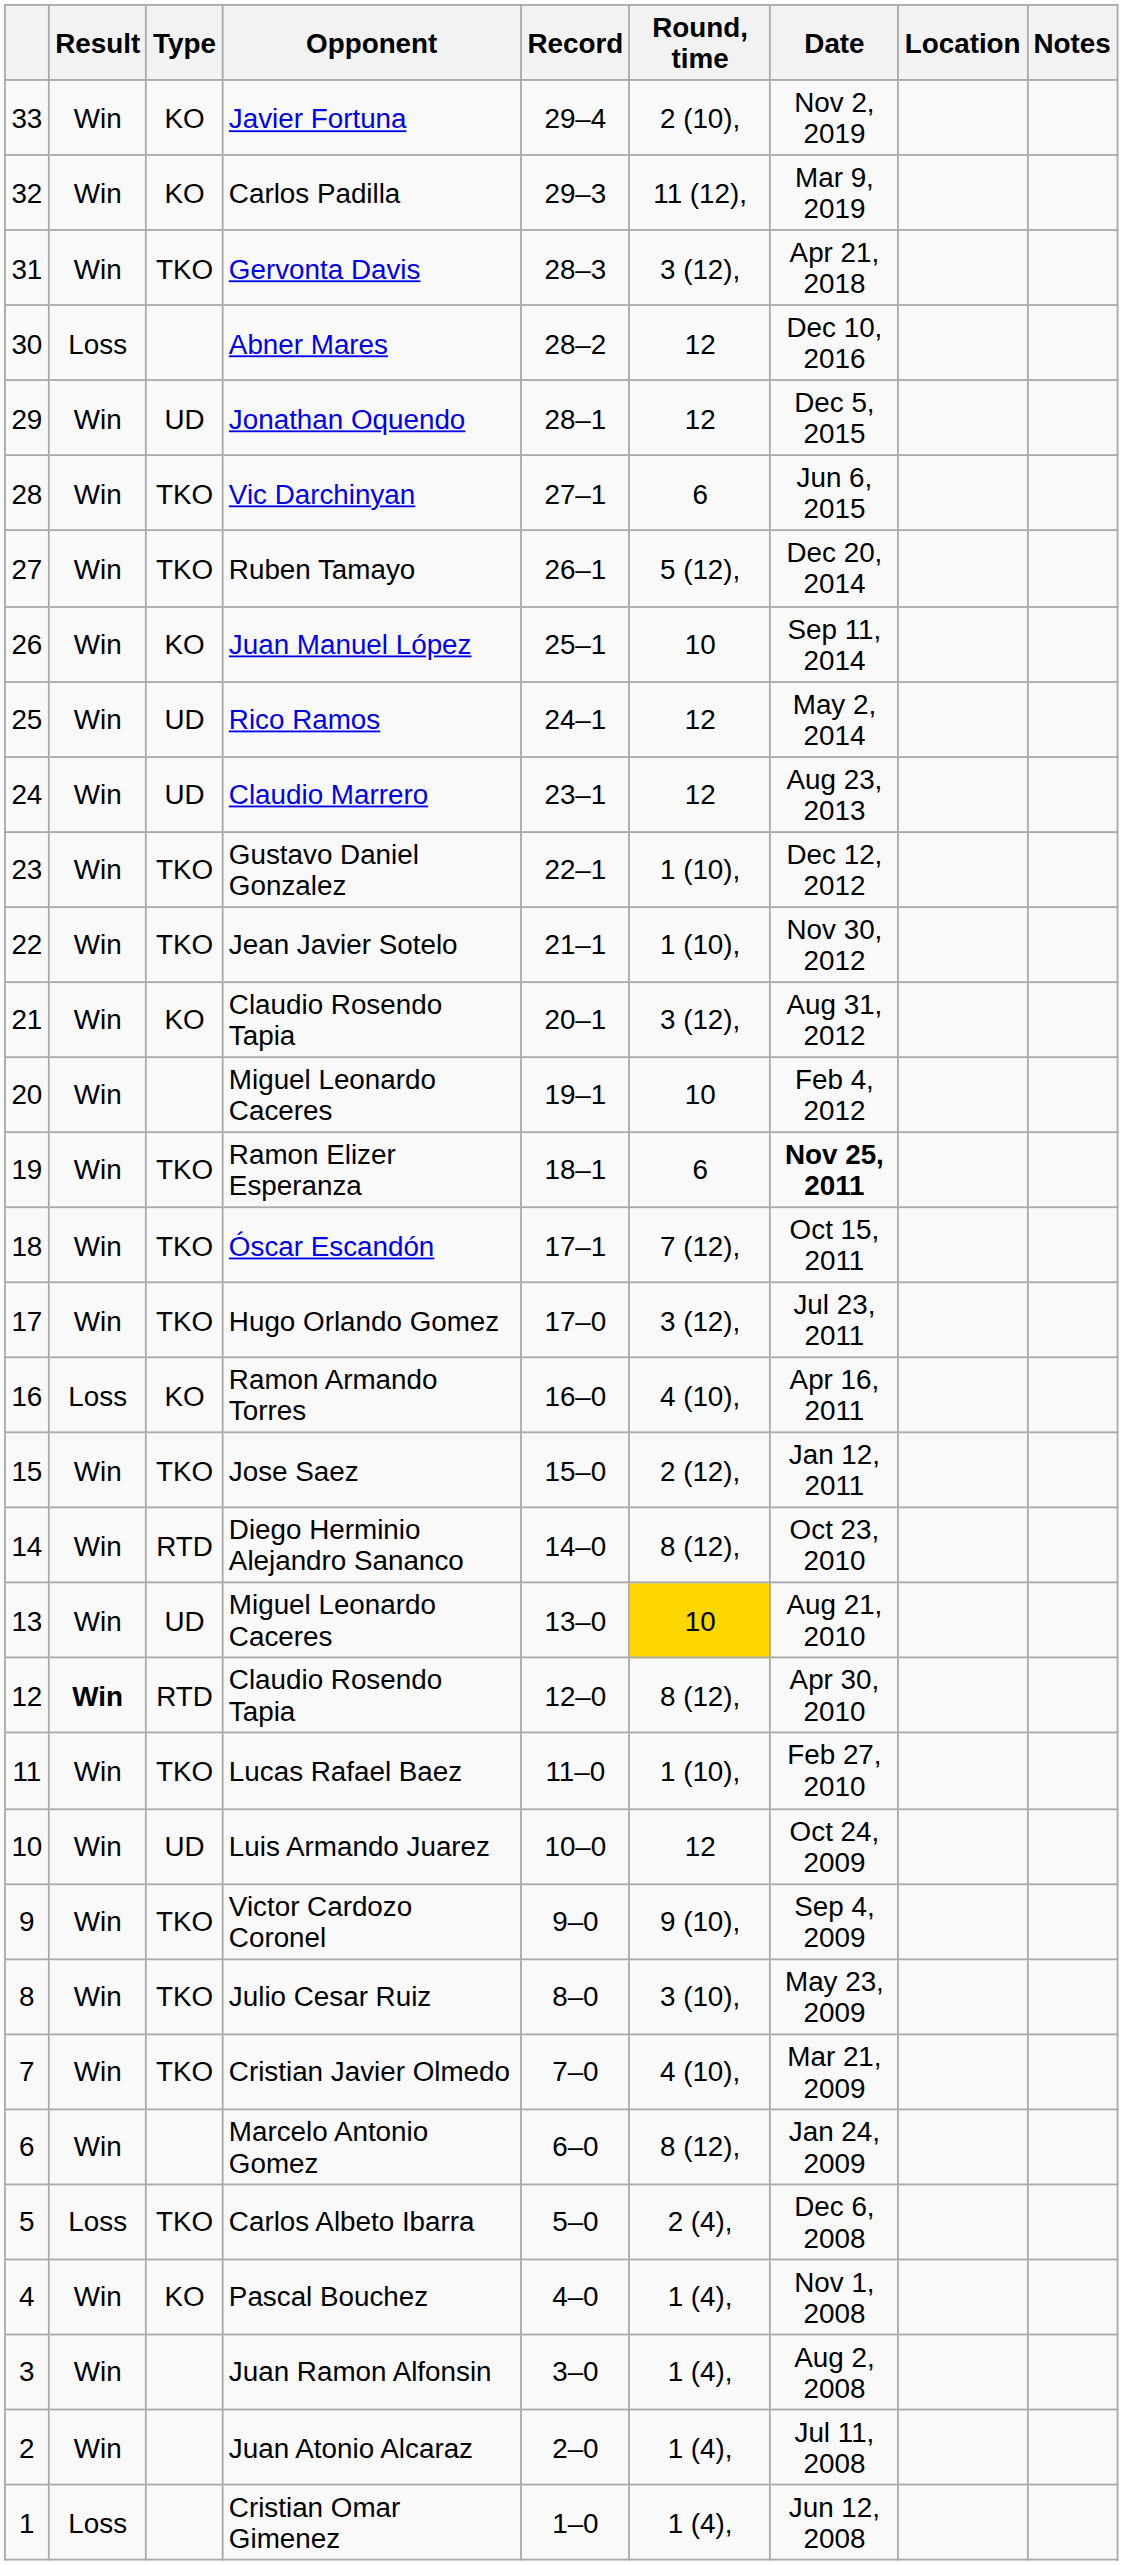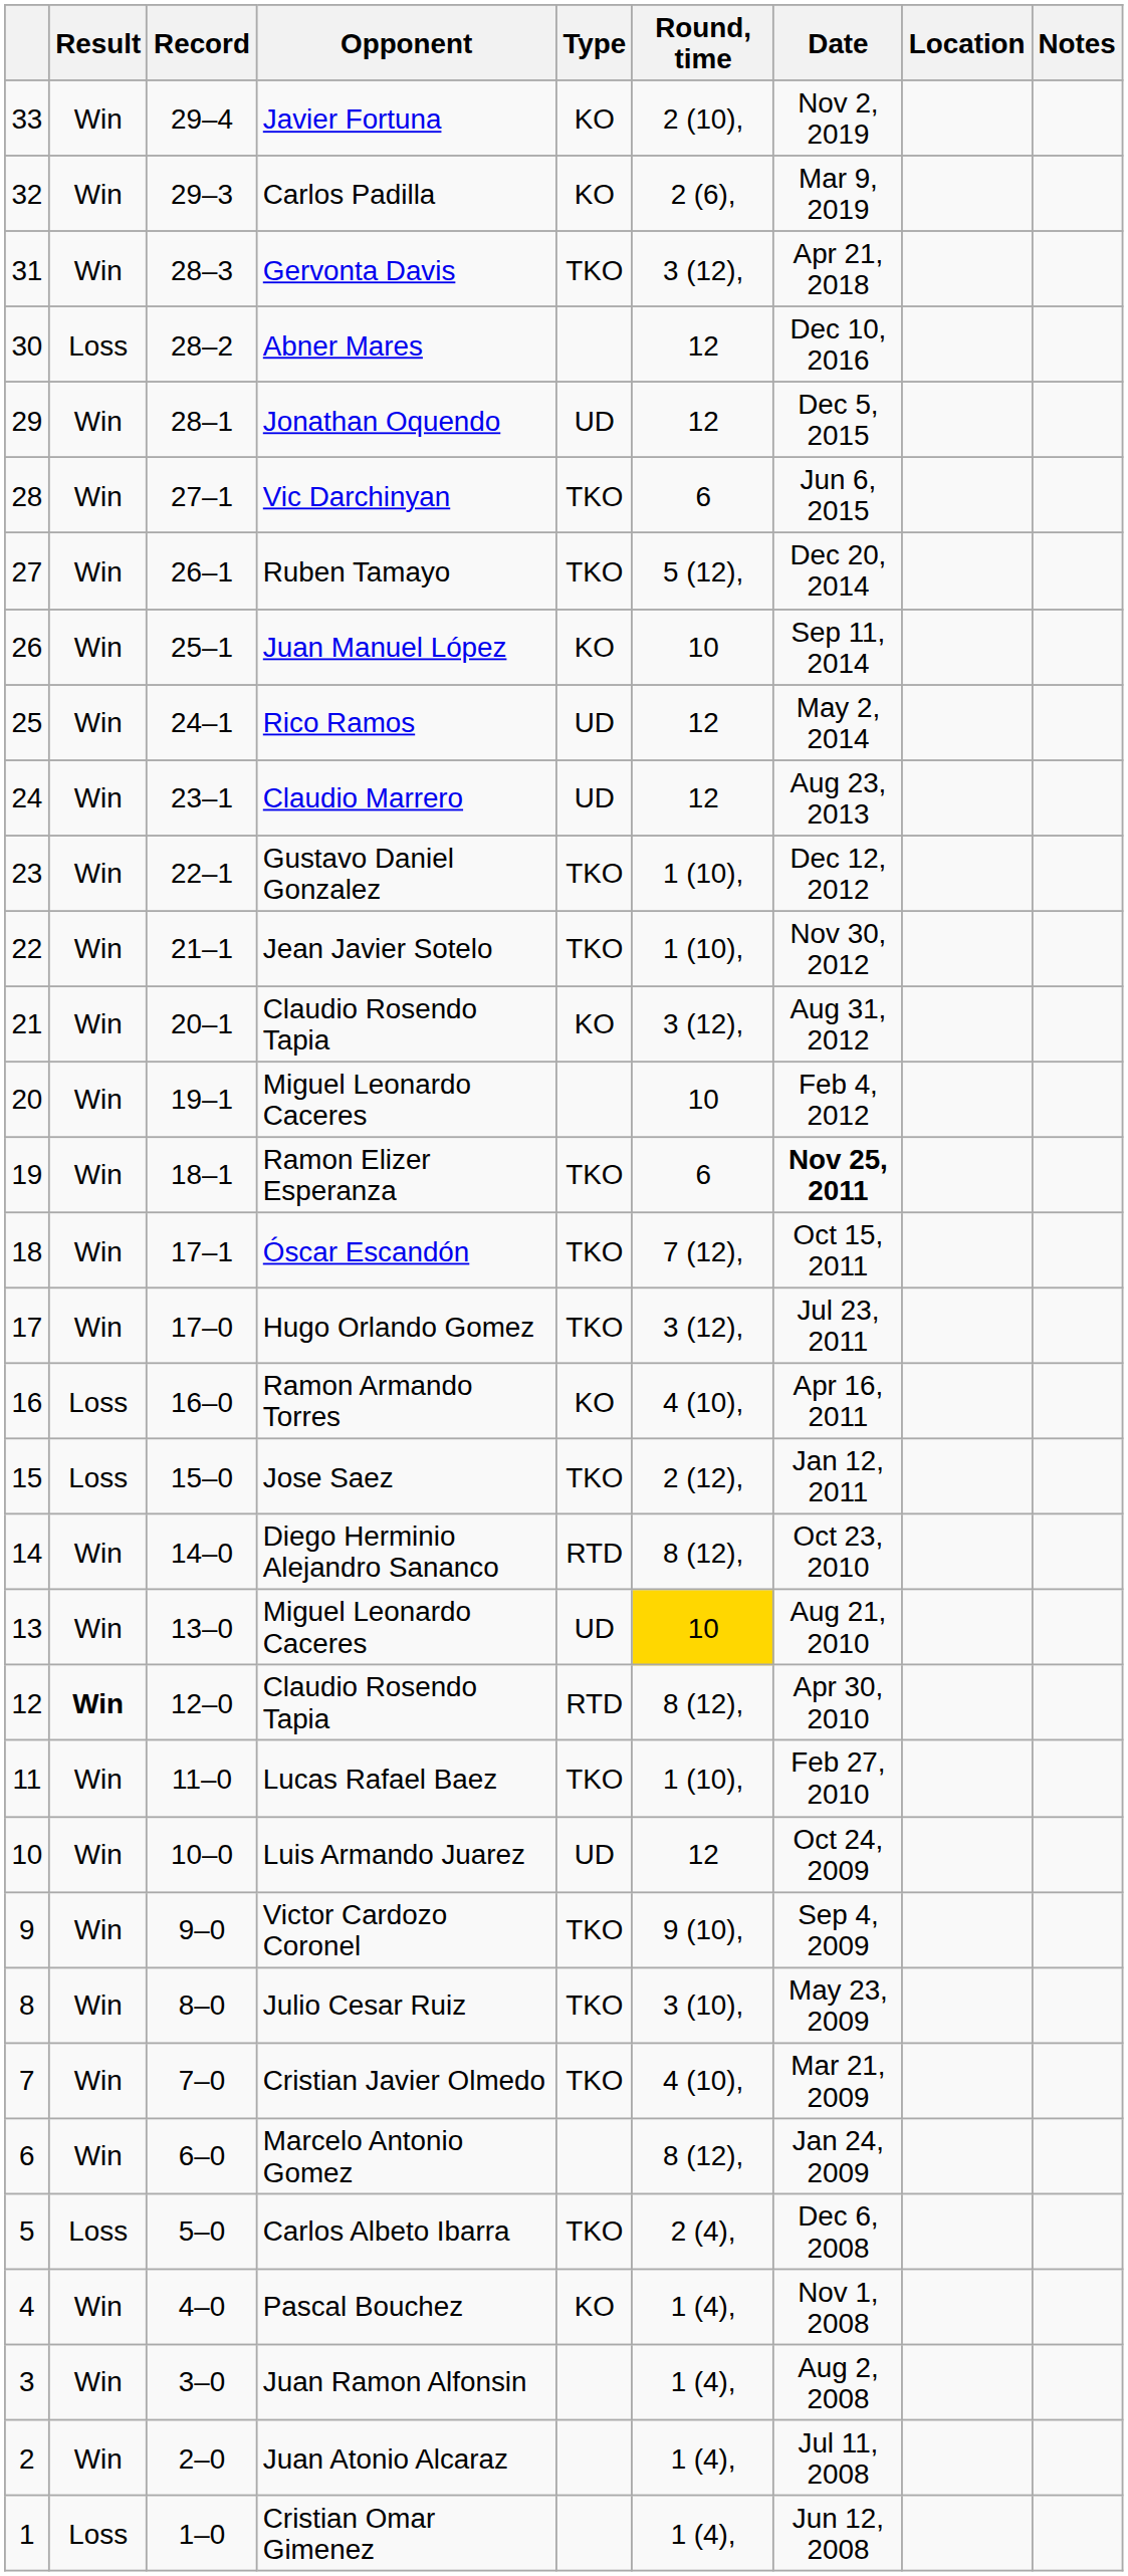columns swapped: Record <-> Type
Carlos Padilla | Round, time: 11 (12), -> 2 (6),
Jose Saez | Result: Win -> Loss
